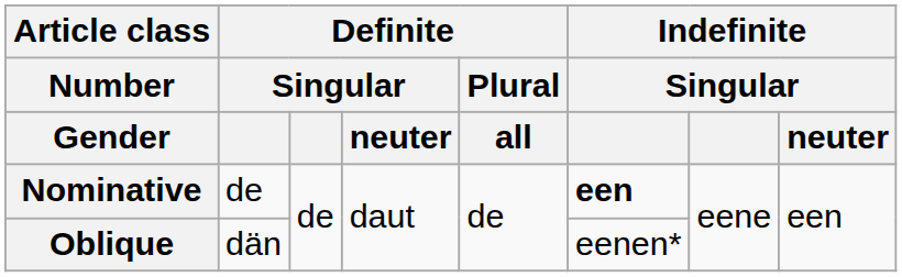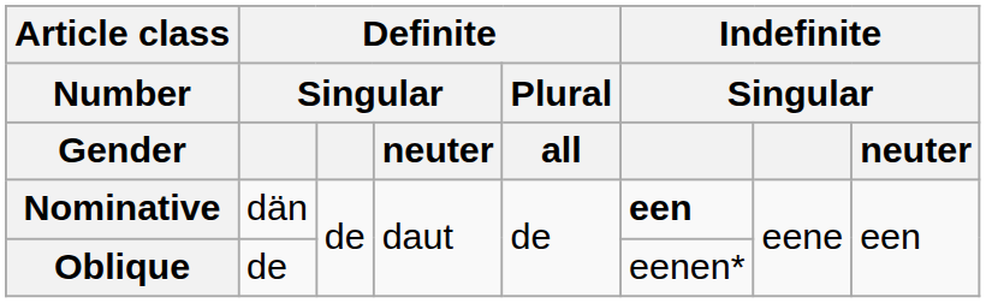Nominative | column 2: de -> dän
Oblique | column 2: dän -> de
